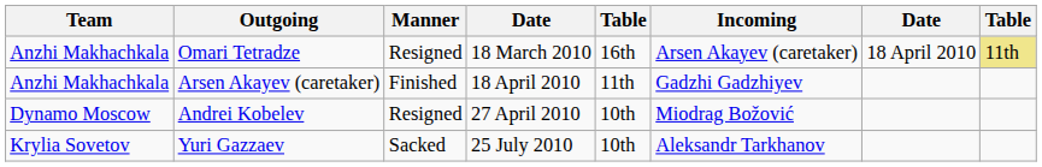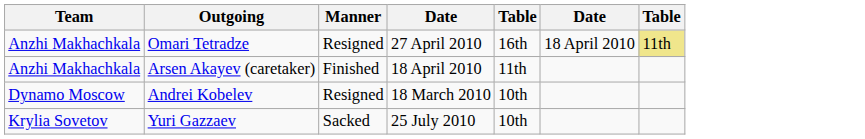- column: Incoming | Arsen Akayev (caretaker) | Gadzhi Gadzhiyev | Miodrag Božović | Aleksandr Tarkhanov
Omari Tetradze | column 4: 18 March 2010 -> 27 April 2010
Andrei Kobelev | column 4: 27 April 2010 -> 18 March 2010
